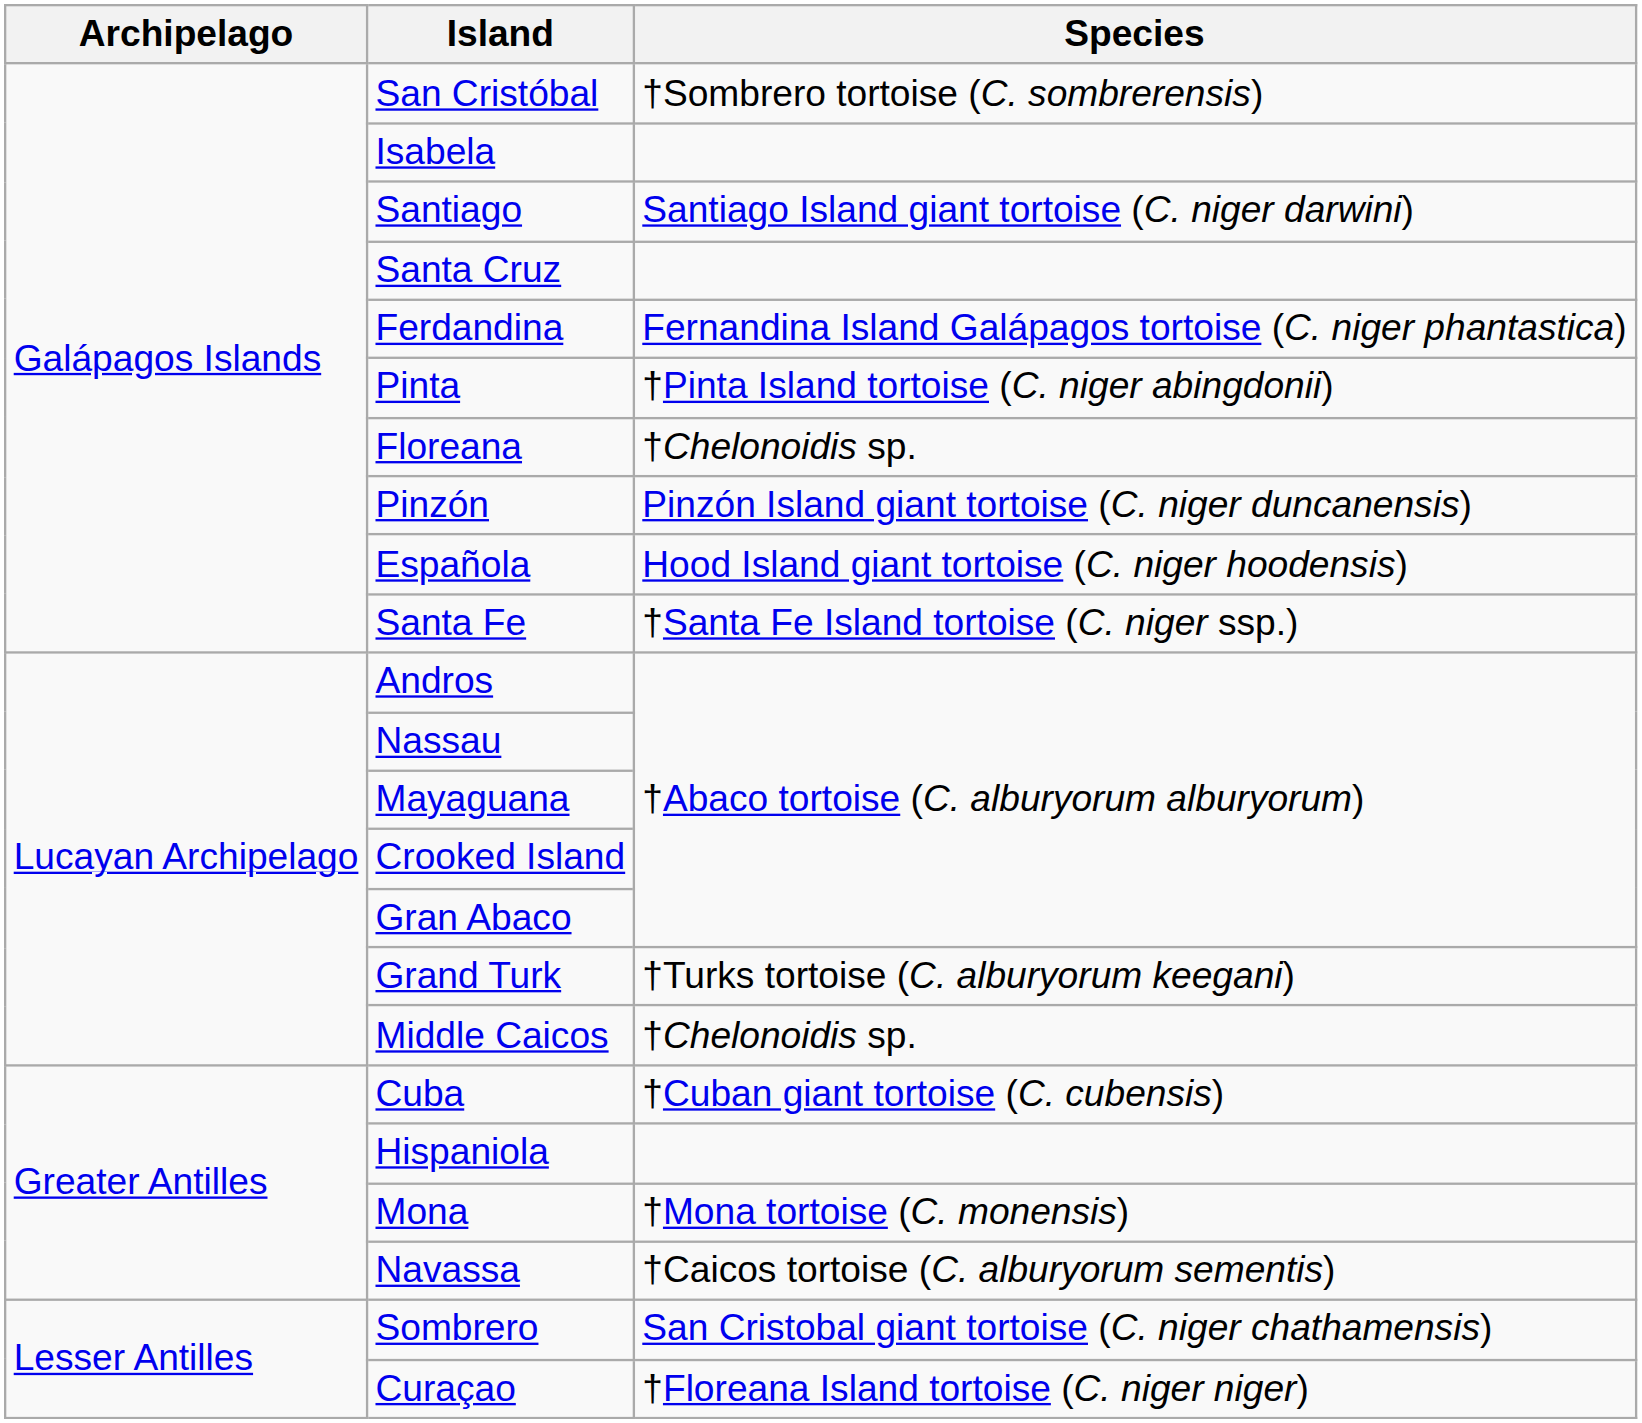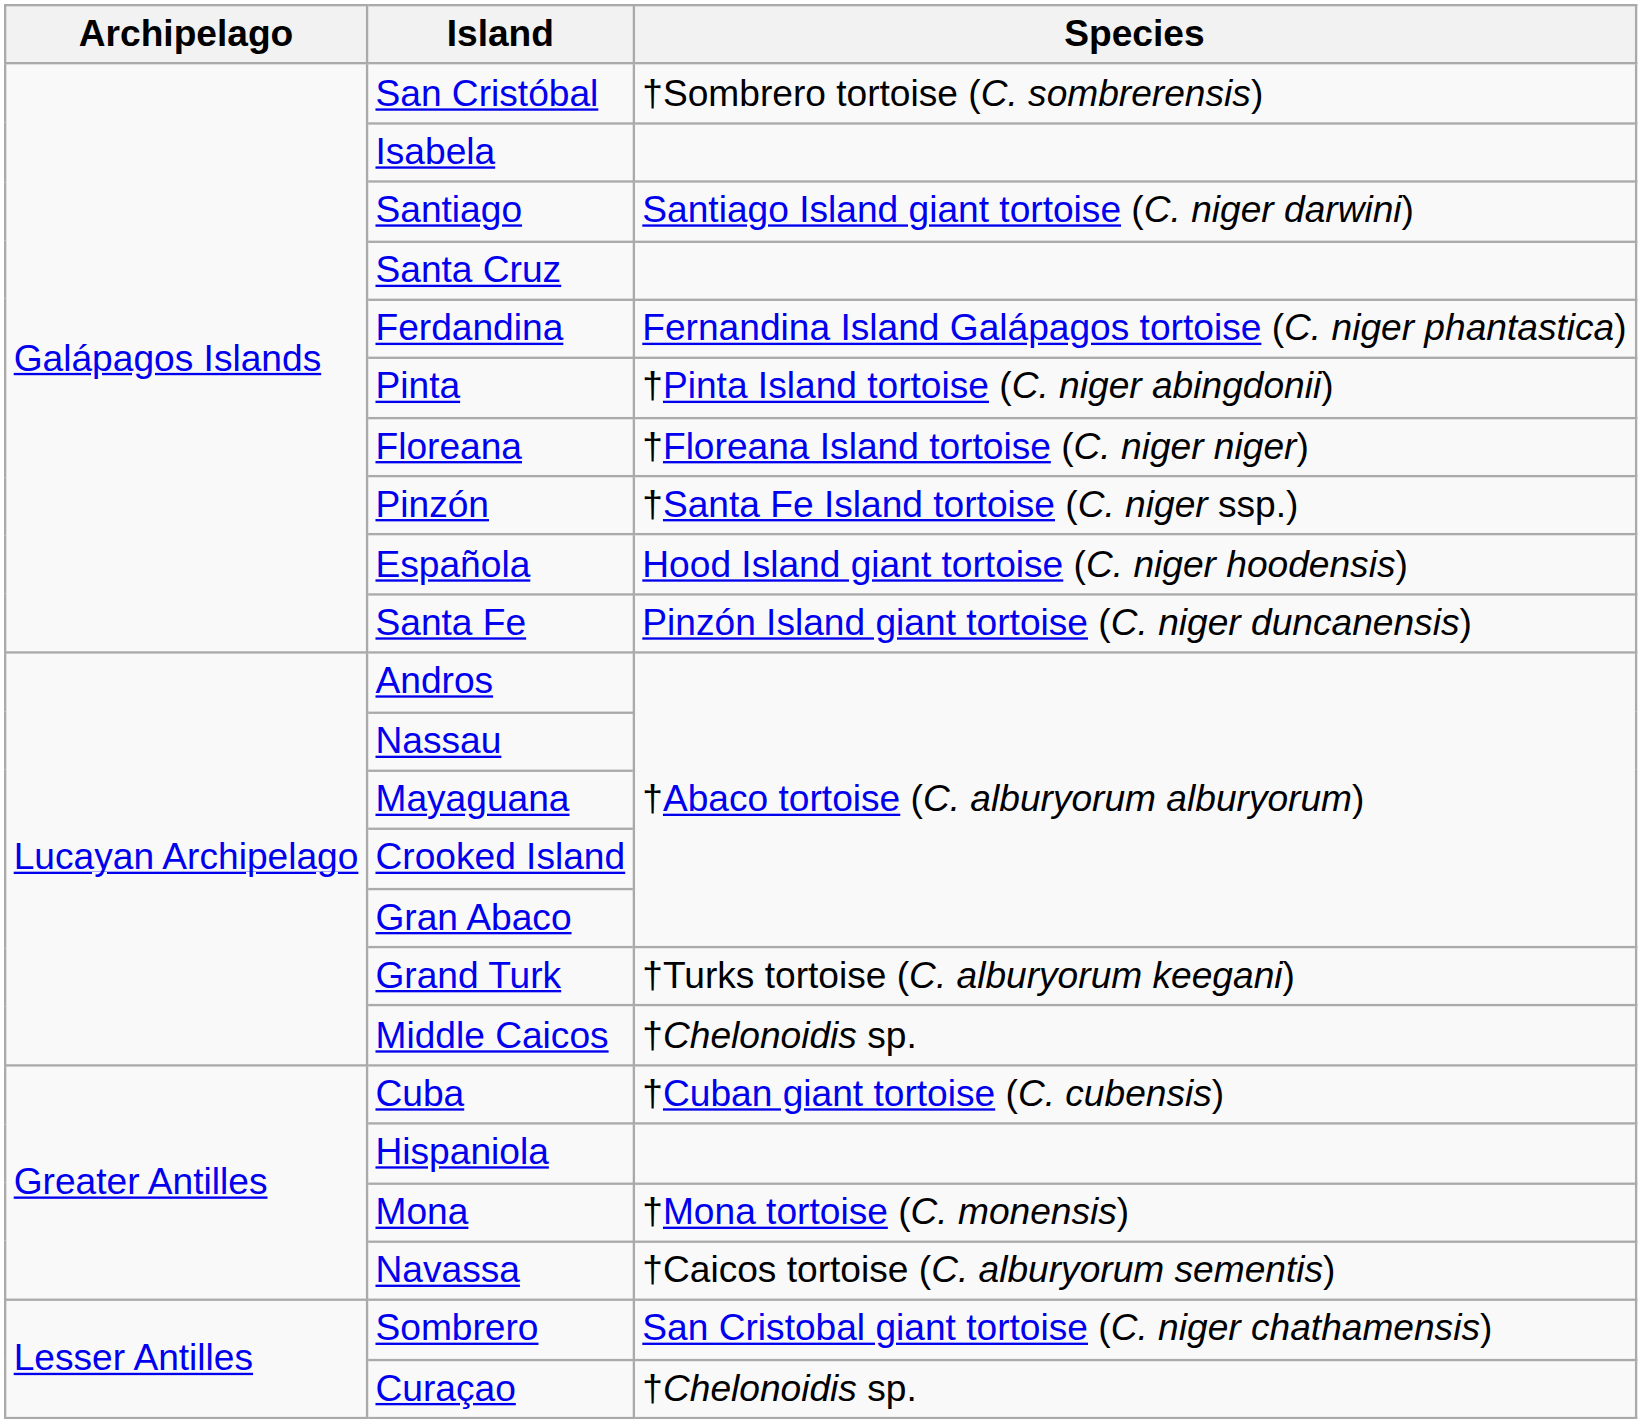Floreana | Species: †Chelonoidis sp. -> †Floreana Island tortoise (C. niger niger)
Pinzón | Species: Pinzón Island giant tortoise (C. niger duncanensis) -> †Santa Fe Island tortoise (C. niger ssp.)
Santa Fe | Species: †Santa Fe Island tortoise (C. niger ssp.) -> Pinzón Island giant tortoise (C. niger duncanensis)
Curaçao | Species: †Floreana Island tortoise (C. niger niger) -> †Chelonoidis sp.
